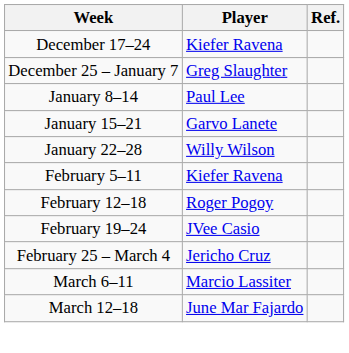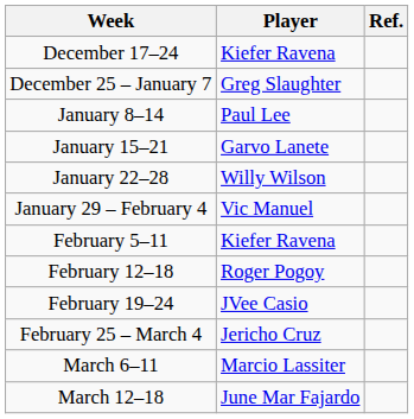+ row: January 29 – February 4 | Vic Manuel
